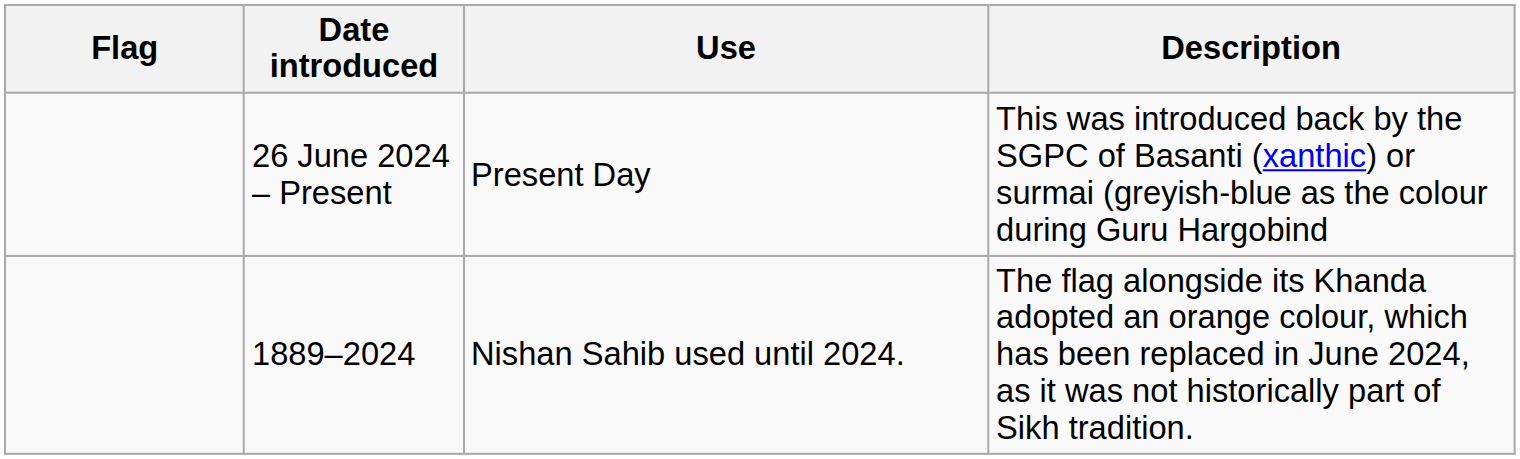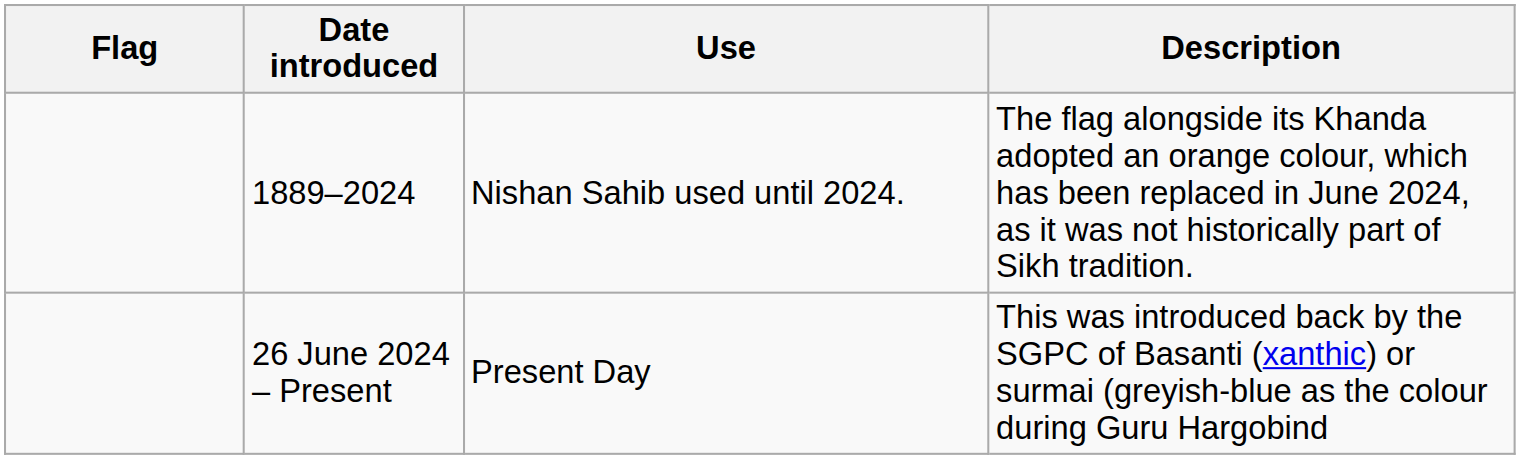rows swapped: 1889–2024 <-> 26 June 2024 – Present
